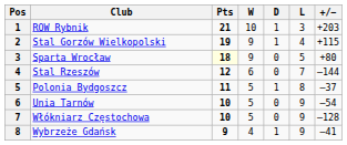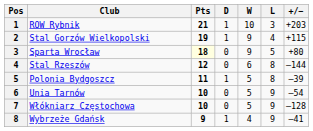columns swapped: W <-> D
Stal Rzeszów | L: 7 -> 8
Polonia Bydgoszcz | +/−: –37 -> –39
